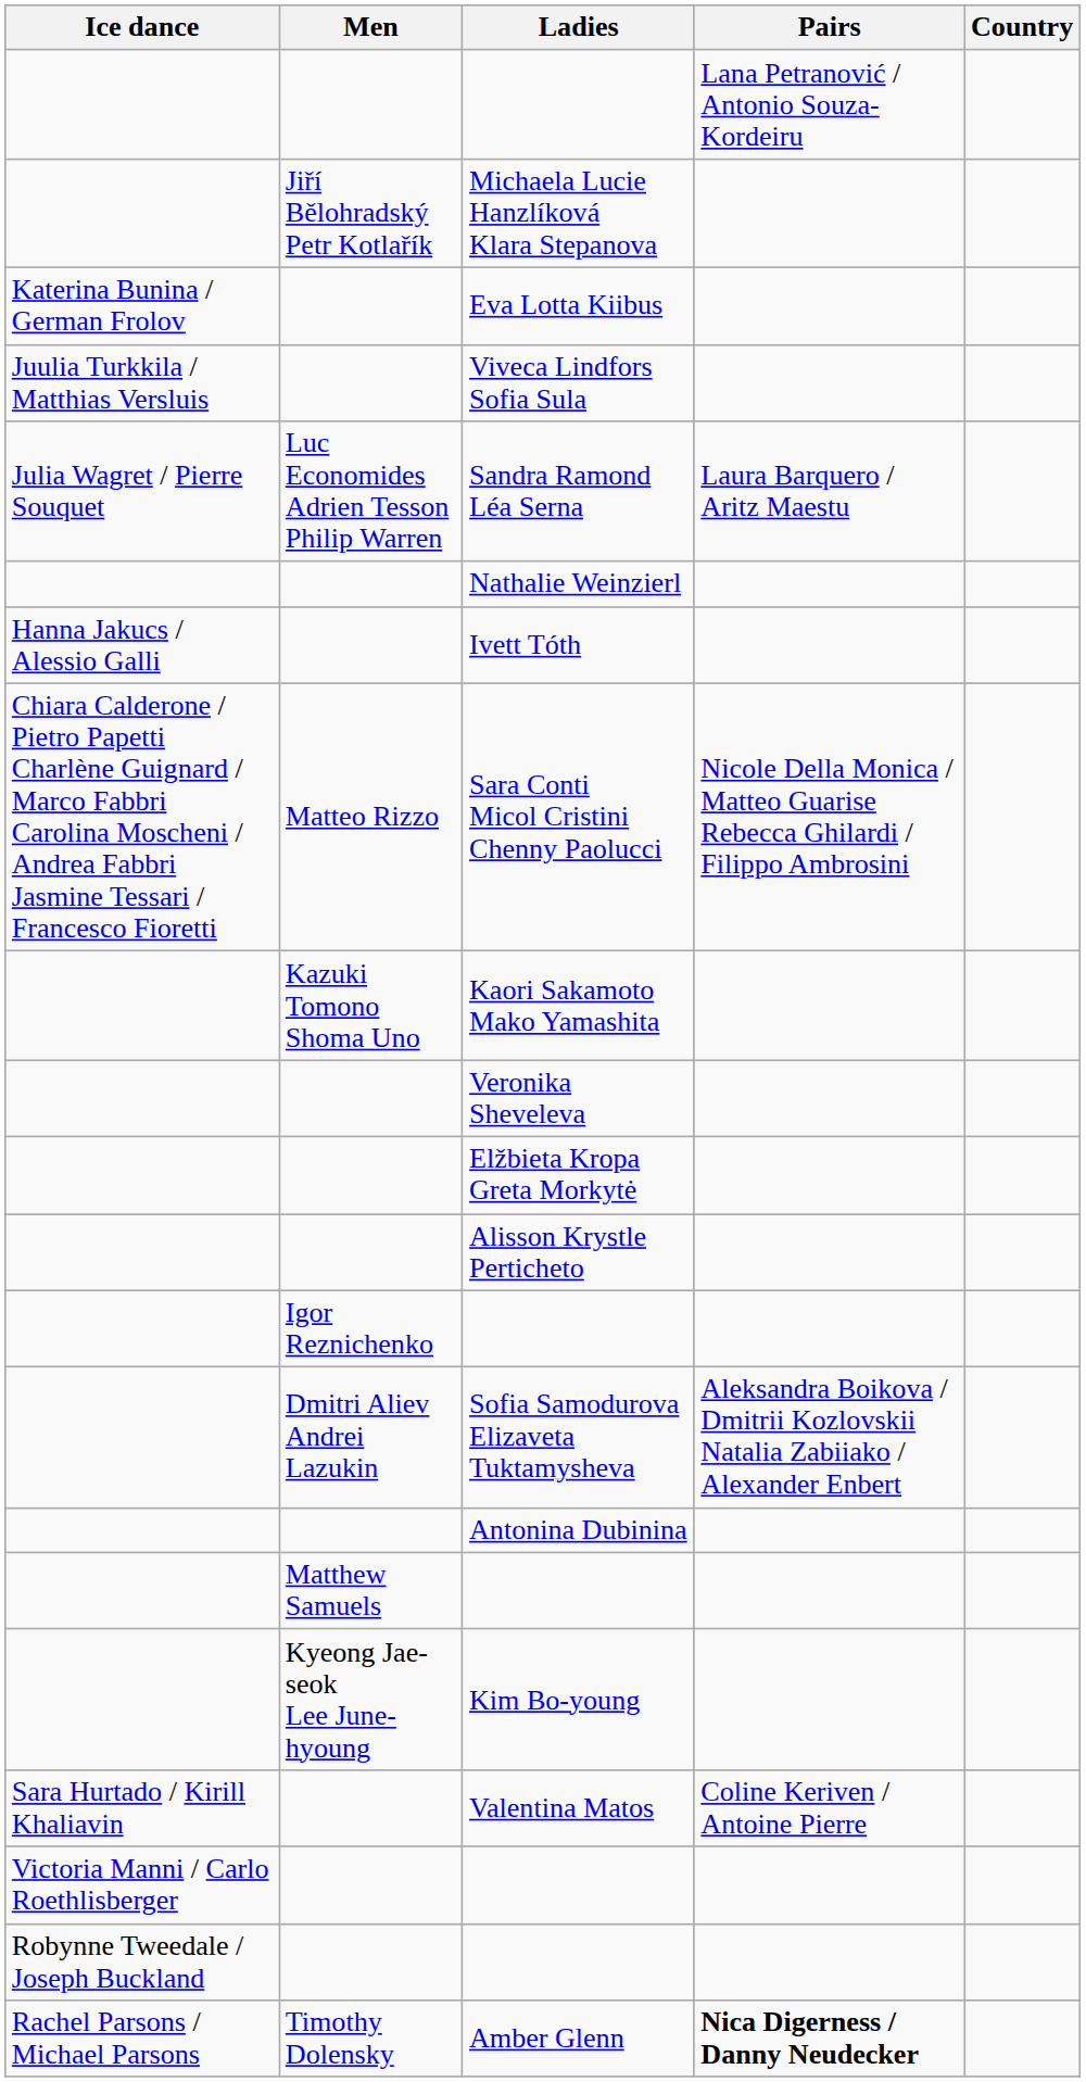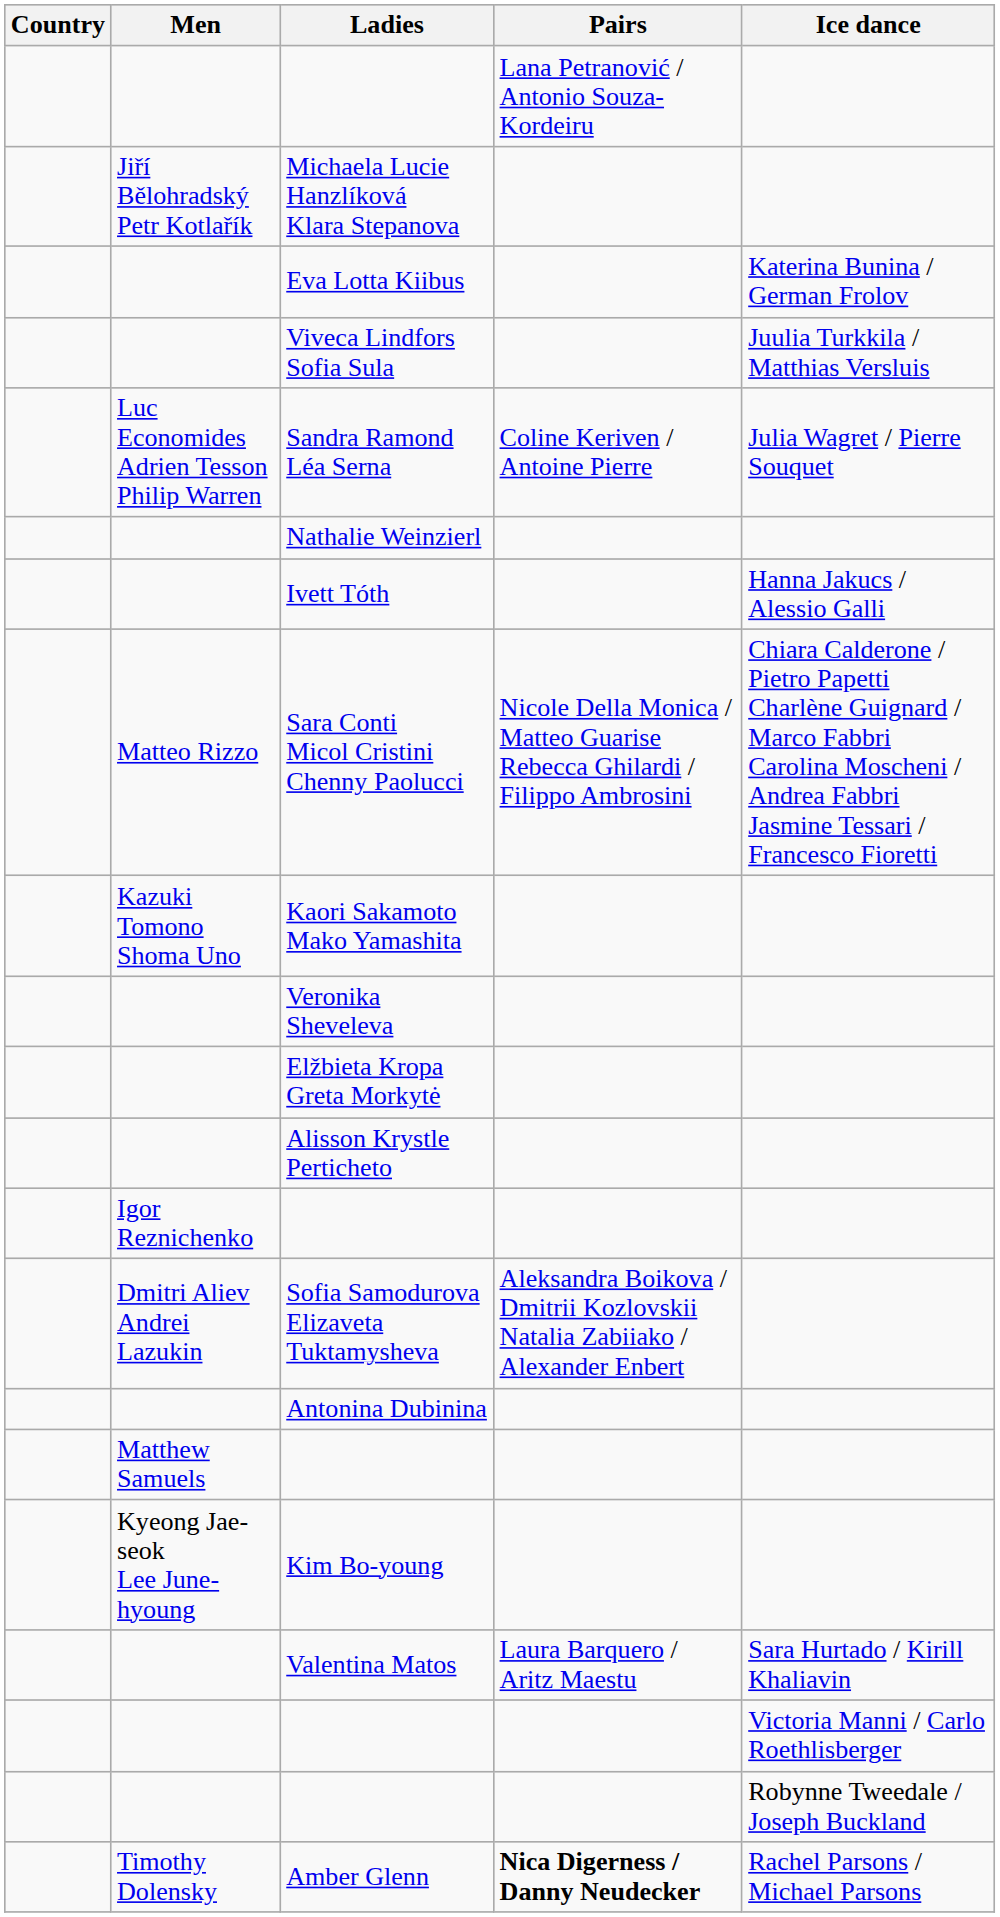columns swapped: Country <-> Ice dance
Sandra Ramond Léa Serna | Pairs: Laura Barquero / Aritz Maestu -> Coline Keriven / Antoine Pierre
Valentina Matos | Pairs: Coline Keriven / Antoine Pierre -> Laura Barquero / Aritz Maestu
